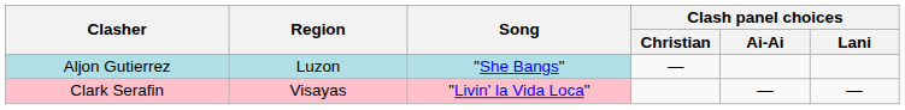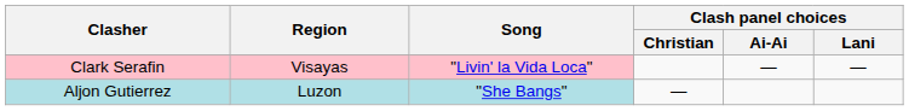rows swapped: Clark Serafin <-> Aljon Gutierrez
